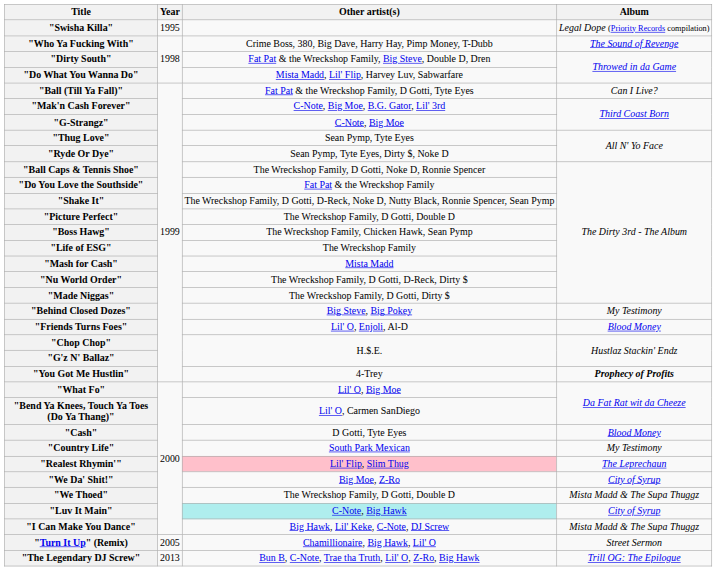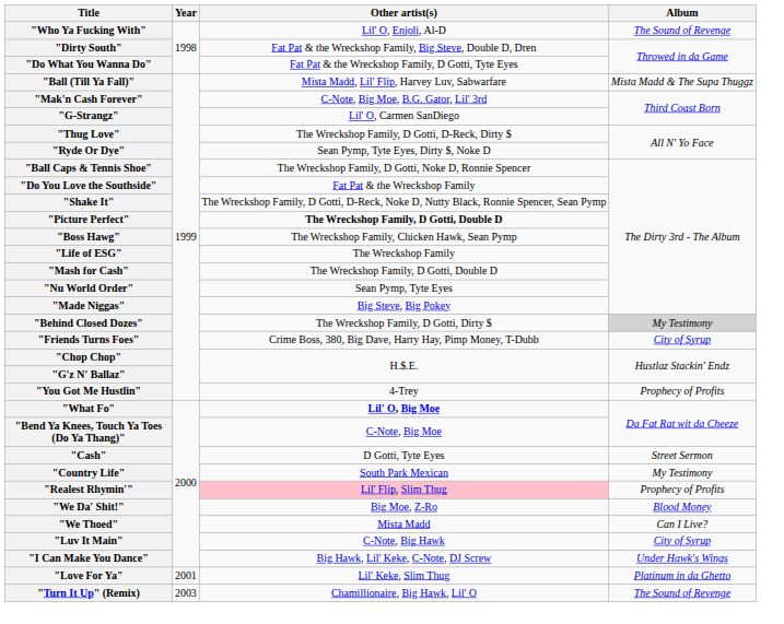- row: "Swisha Killa" | 1995 | Legal Dope (Priority Records compilation)
"Who Ya Fucking With" | Other artist(s): Crime Boss, 380, Big Dave, Harry Hay, Pimp Money, T-Dubb -> Lil' O, Enjoli, Al-D
"Do What You Wanna Do" | Other artist(s): Mista Madd, Lil' Flip, Harvey Luv, Sabwarfare -> Fat Pat & the Wreckshop Family, D Gotti, Tyte Eyes
"Ball (Till Ya Fall)" | Other artist(s): Fat Pat & the Wreckshop Family, D Gotti, Tyte Eyes -> Mista Madd, Lil' Flip, Harvey Luv, Sabwarfare
"Ball (Till Ya Fall)" | Album: Can I Live? -> Mista Madd & The Supa Thuggz
"G-Strangz" | Other artist(s): C-Note, Big Moe -> Lil' O, Carmen SanDiego
"Thug Love" | Other artist(s): Sean Pymp, Tyte Eyes -> The Wreckshop Family, D Gotti, D-Reck, Dirty $
"Picture Perfect" | Other artist(s): normal -> bold
"Mash for Cash" | Other artist(s): Mista Madd -> The Wreckshop Family, D Gotti, Double D
"Nu World Order" | Other artist(s): The Wreckshop Family, D Gotti, D-Reck, Dirty $ -> Sean Pymp, Tyte Eyes
"Made Niggas" | Other artist(s): The Wreckshop Family, D Gotti, Dirty $ -> Big Steve, Big Pokey
"Behind Closed Dozes" | Other artist(s): Big Steve, Big Pokey -> The Wreckshop Family, D Gotti, Dirty $
"Behind Closed Dozes" | Album: no background -> lightgrey background
"Friends Turns Foes" | Other artist(s): Lil' O, Enjoli, Al-D -> Crime Boss, 380, Big Dave, Harry Hay, Pimp Money, T-Dubb
"Friends Turns Foes" | Album: Blood Money -> City of Syrup
"You Got Me Hustlin" | Album: bold -> normal
"What Fo" | Other artist(s): normal -> bold
"Bend Ya Knees, Touch Ya Toes (Do Ya Thang)" | Other artist(s): Lil' O, Carmen SanDiego -> C-Note, Big Moe
"Cash" | Album: Blood Money -> Street Sermon
"Realest Rhymin'" | Album: The Leprechaun -> Prophecy of Profits
"We Da' Shit!" | Album: City of Syrup -> Blood Money
"We Thoed" | Other artist(s): The Wreckshop Family, D Gotti, Double D -> Mista Madd
"We Thoed" | Album: Mista Madd & The Supa Thuggz -> Can I Live?
"Luv It Main" | Other artist(s): paleturquoise background -> no background
"I Can Make You Dance" | Album: Mista Madd & The Supa Thuggz -> Under Hawk's Wings
+ row: "Love For Ya" | 2001 | Lil' Keke, Slim Thug | Platinum in da Ghetto
"Turn It Up" (Remix) | Year: 2005 -> 2003
"Turn It Up" (Remix) | Album: Street Sermon -> The Sound of Revenge
- row: "The Legendary DJ Screw" | 2013 | Bun B, C-Note, Trae tha Truth, Lil' O, Z-Ro, Big Hawk | Trill OG: The Epilogue
